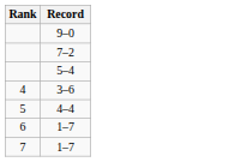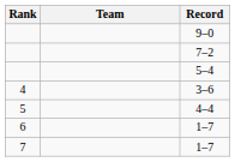+ column: Team
